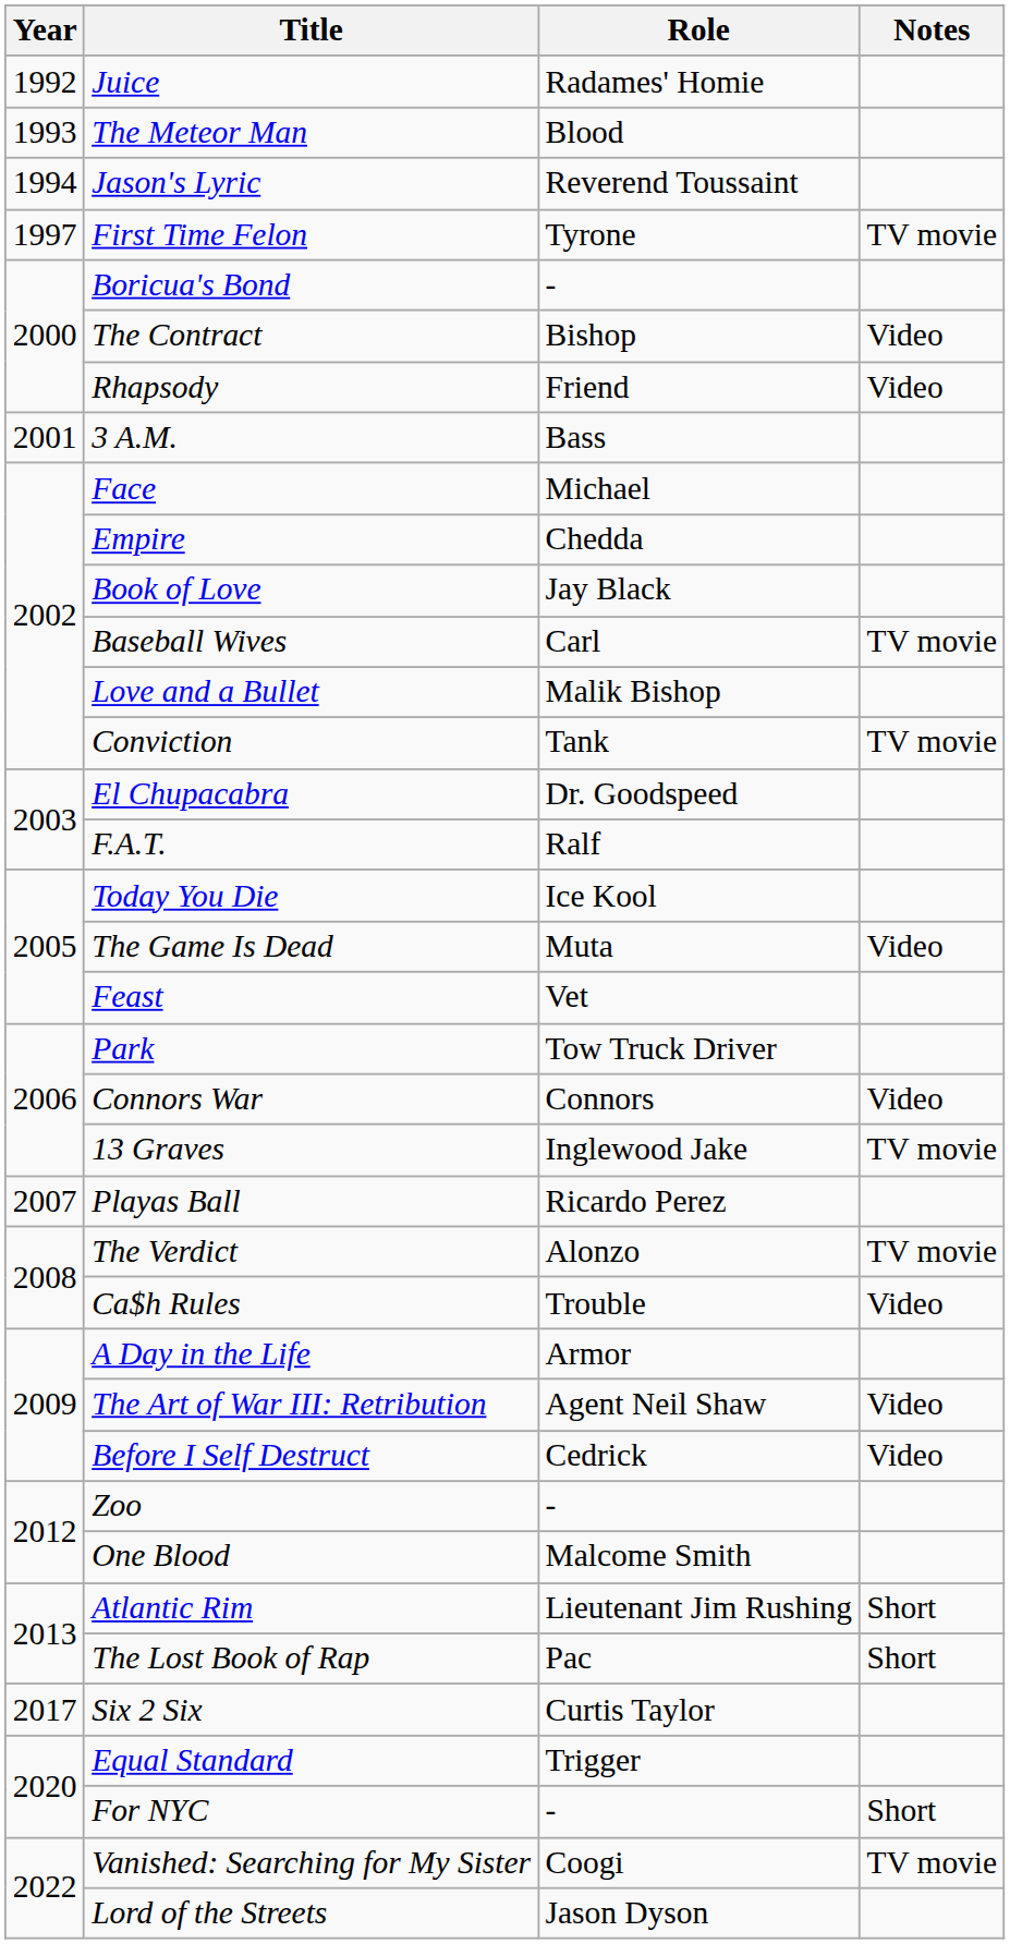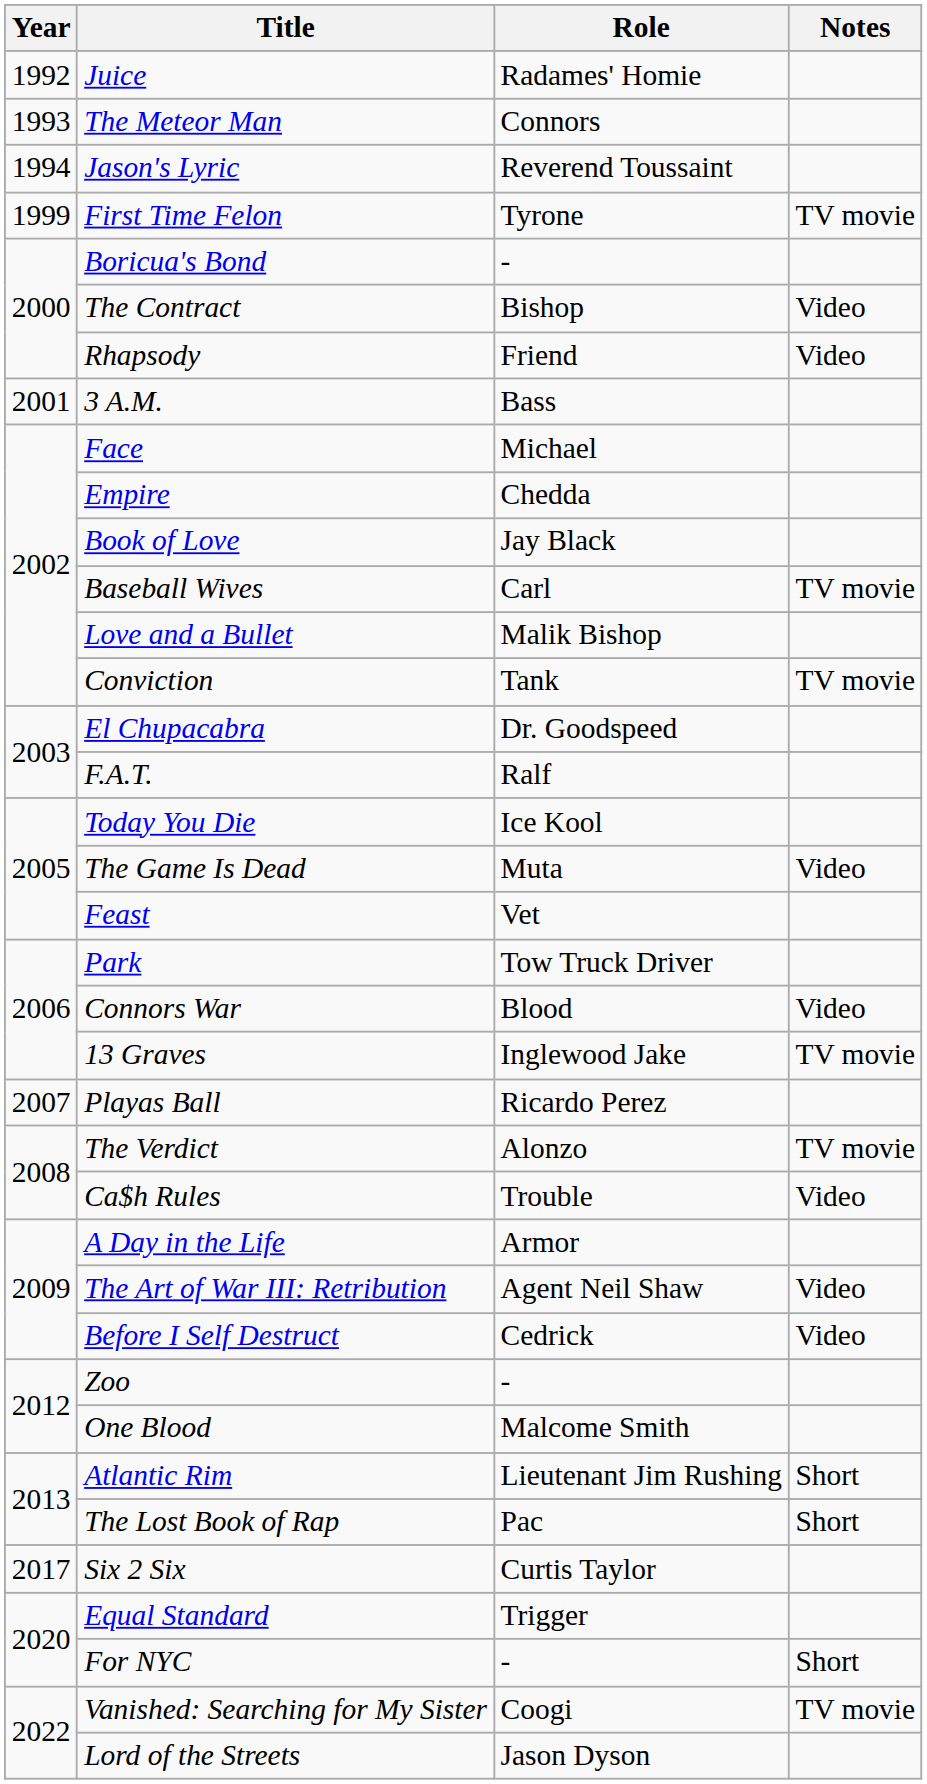The Meteor Man | Role: Blood -> Connors
First Time Felon | Year: 1997 -> 1999
Connors War | Role: Connors -> Blood
